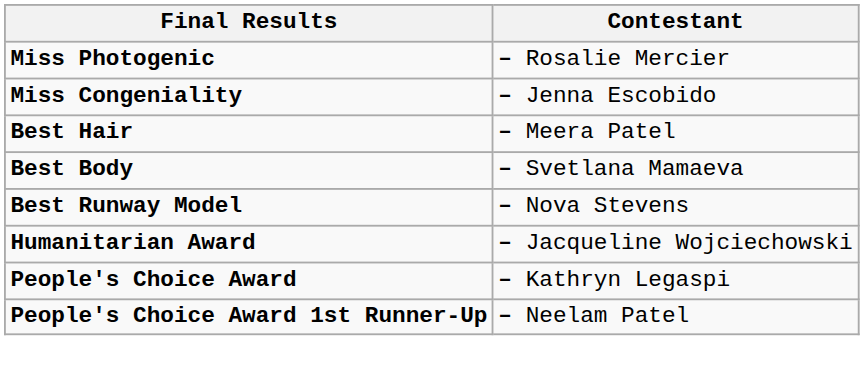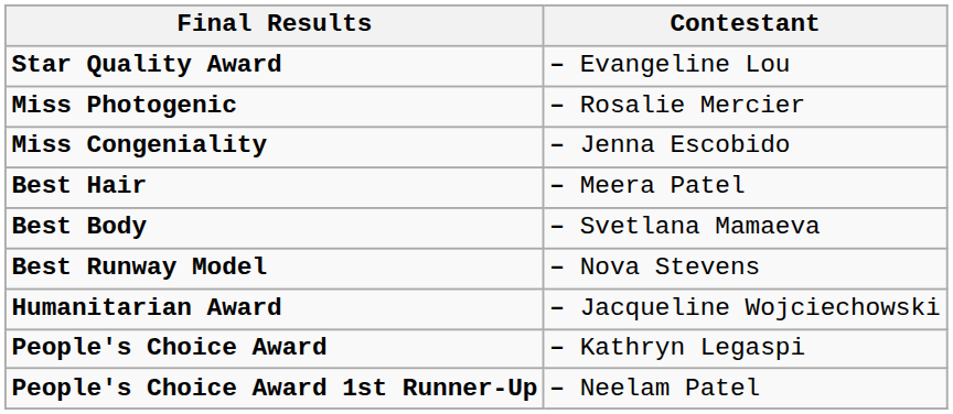+ row: Star Quality Award | – Evangeline Lou
